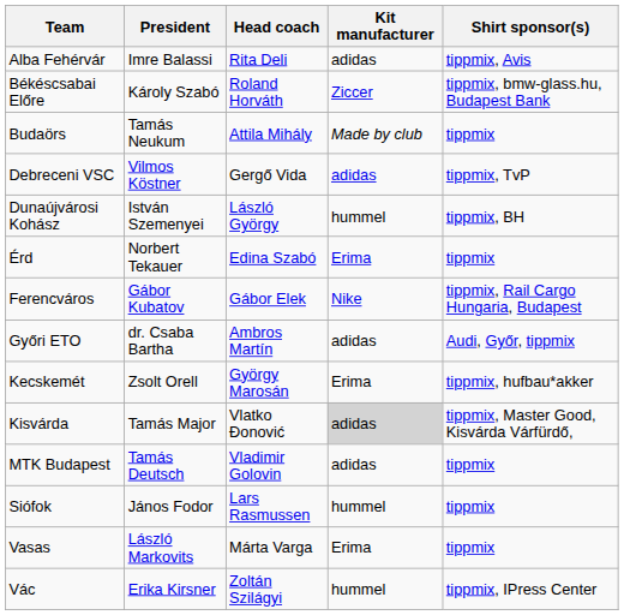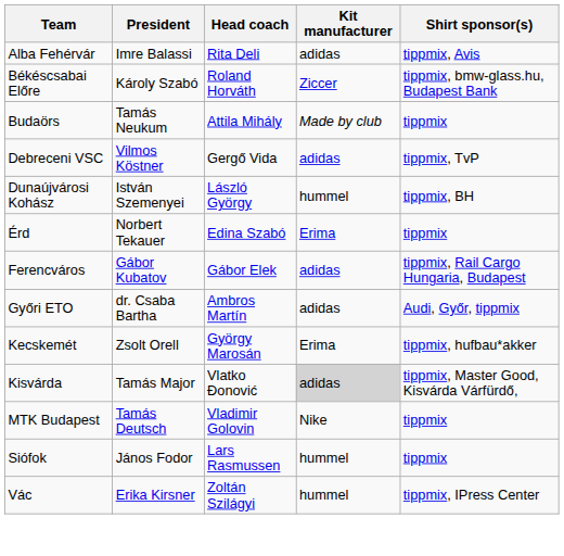Ferencváros | Kit manufacturer: Nike -> adidas
MTK Budapest | Kit manufacturer: adidas -> Nike
- row: Vasas | László Markovits | Márta Varga | Erima | tippmix
